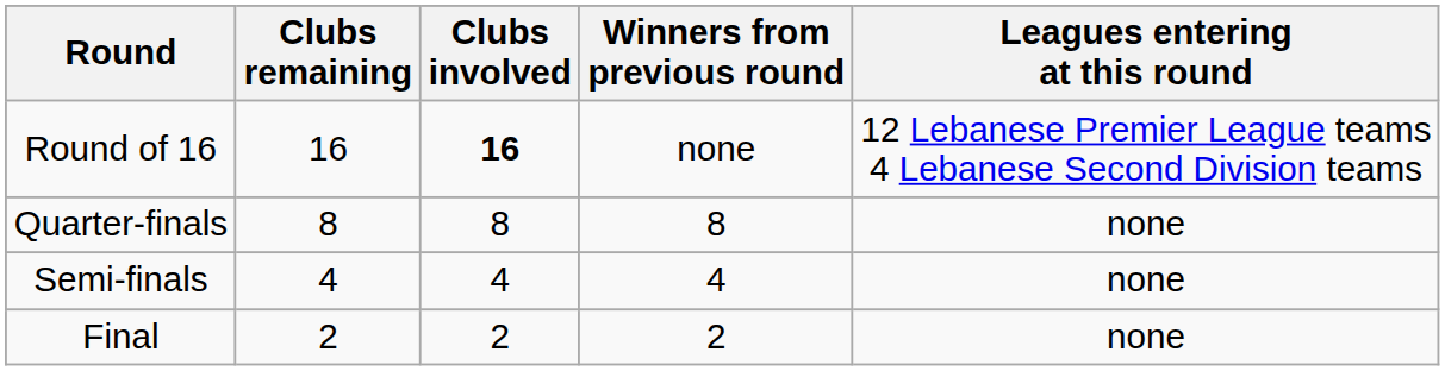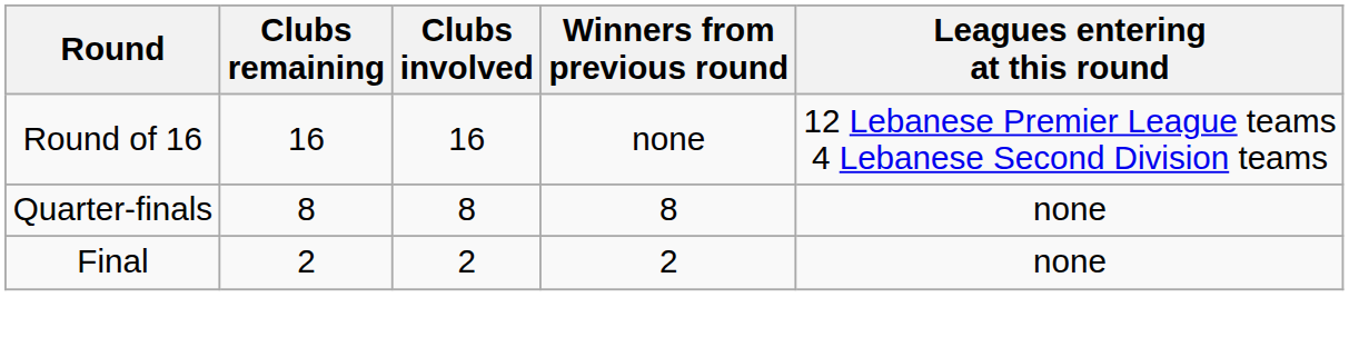Round of 16 | Clubs involved: bold -> normal
- row: Semi-finals | 4 | 4 | 4 | none
